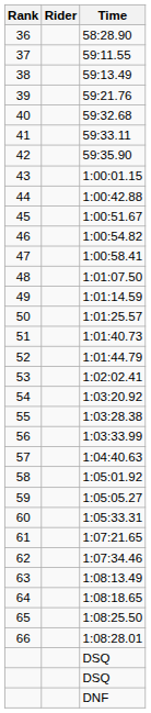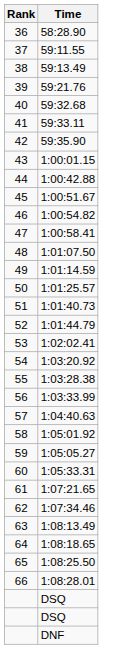- column: Rider
